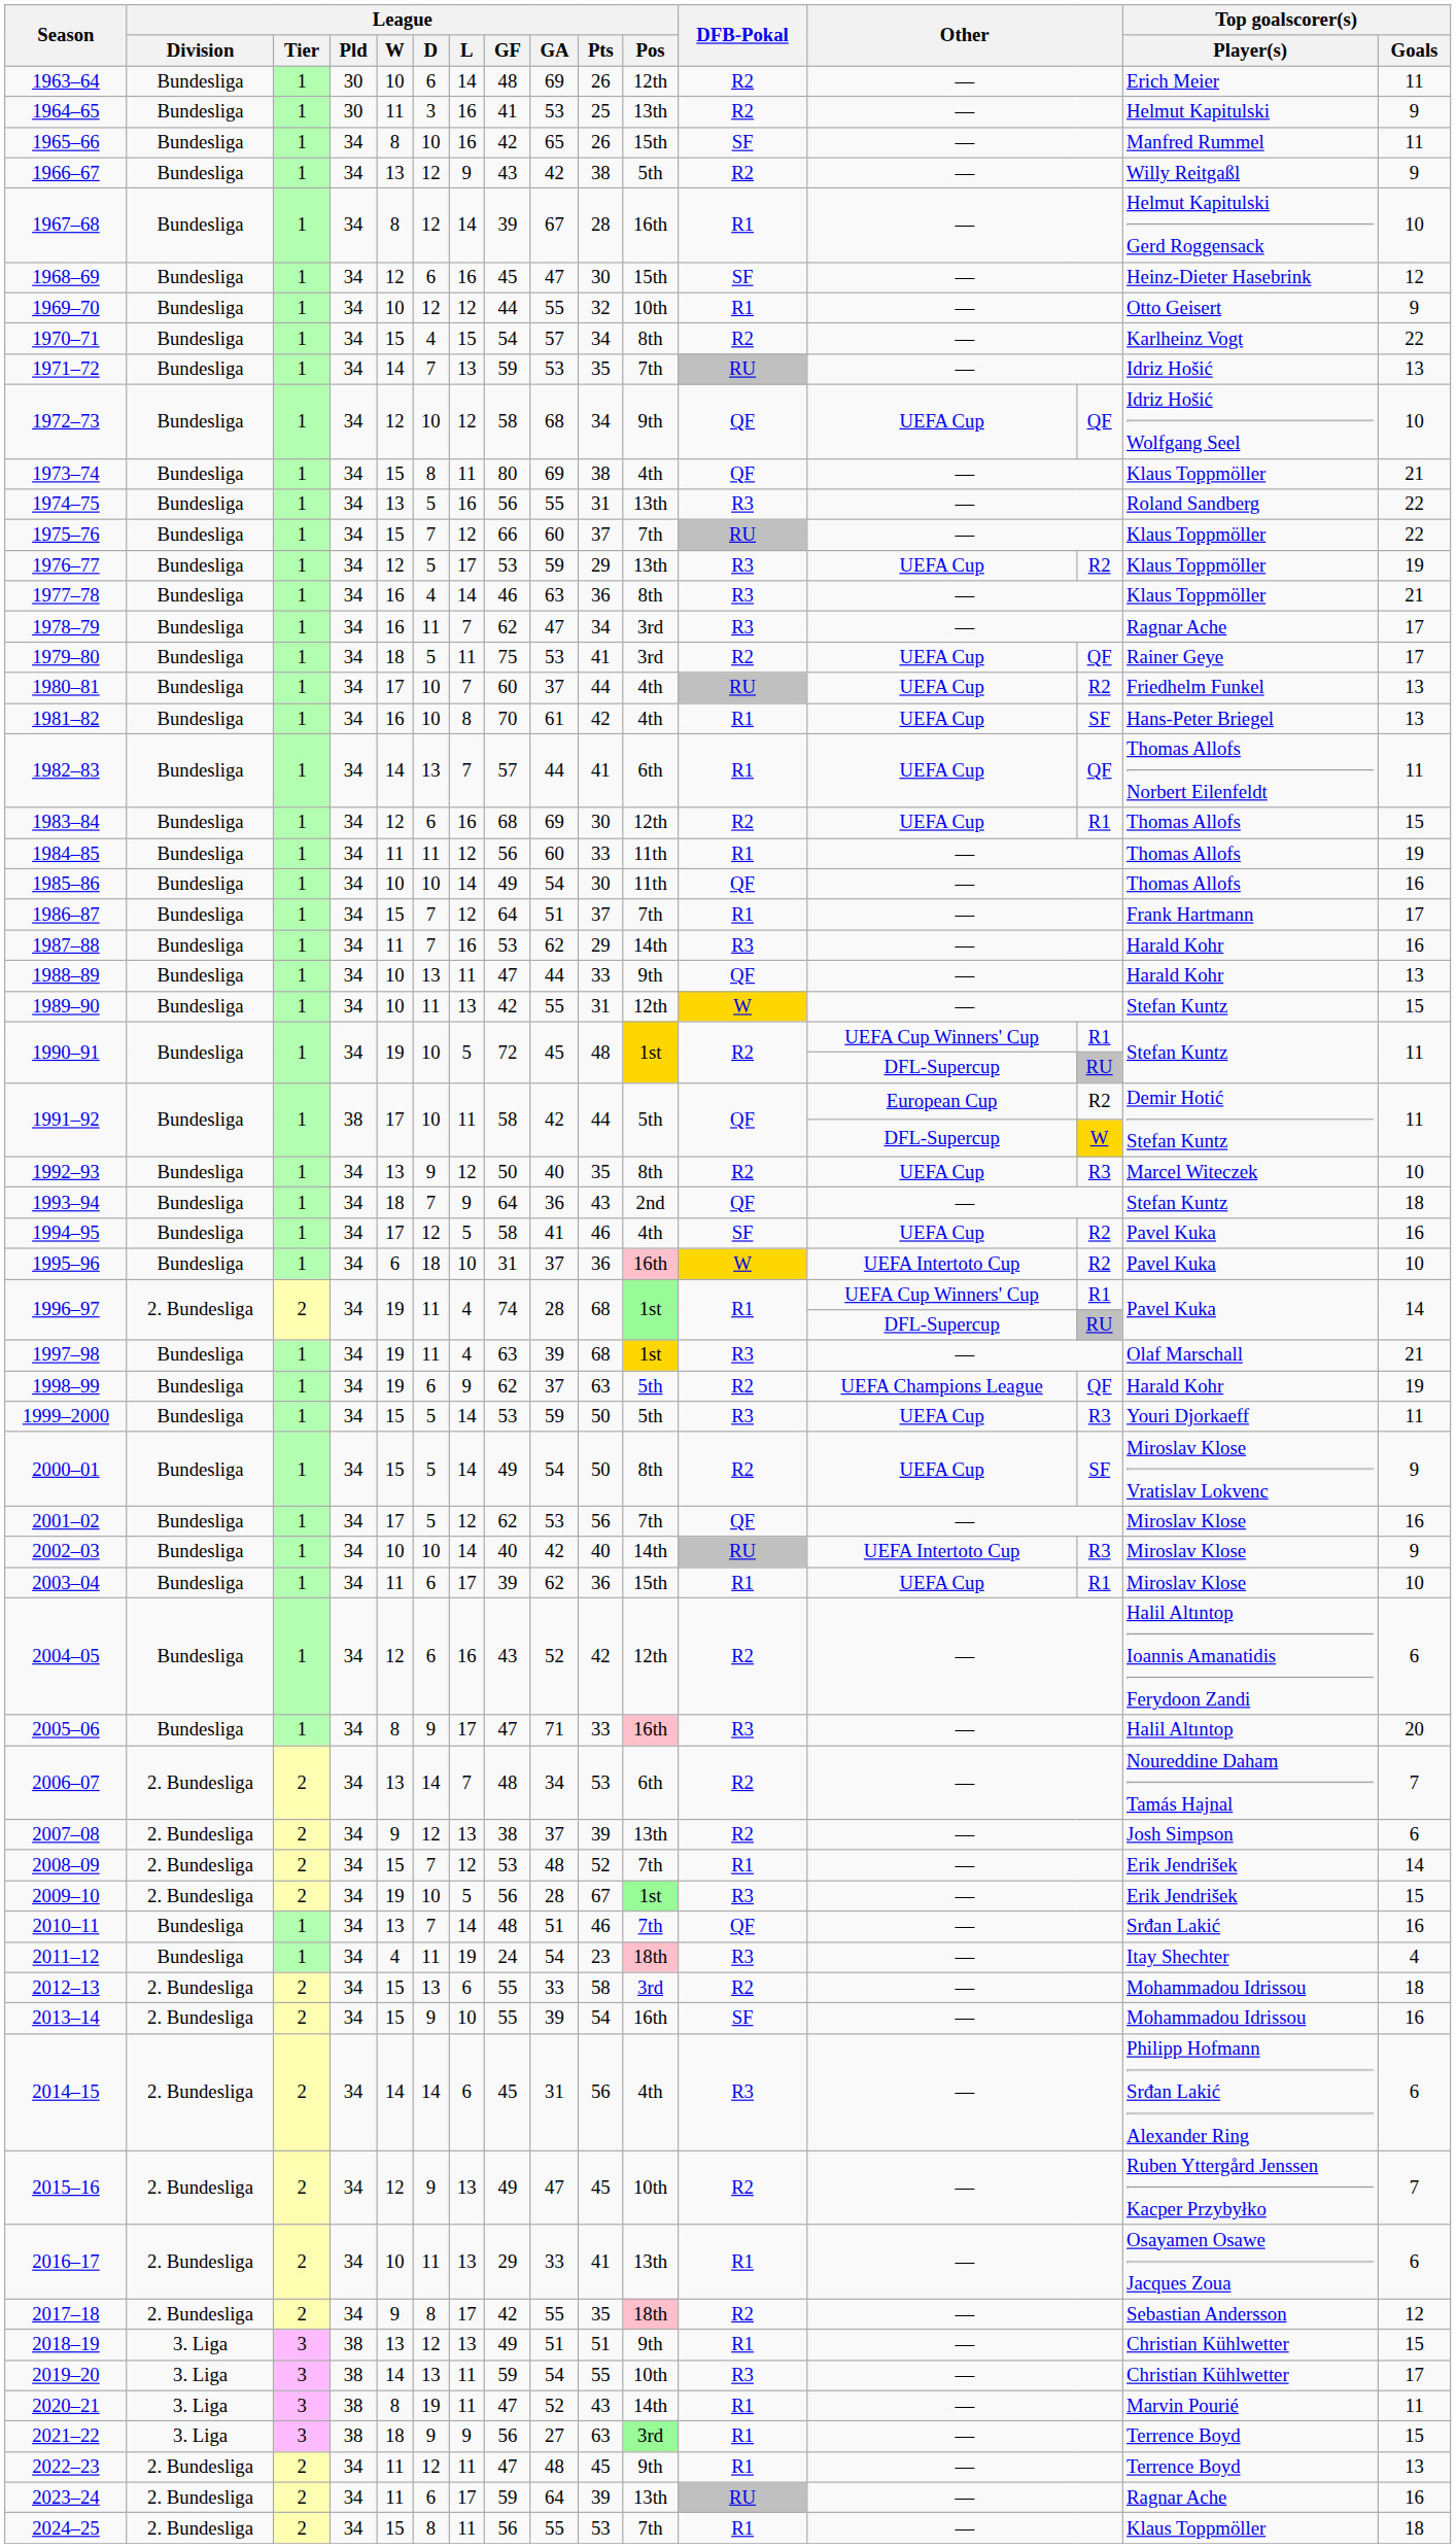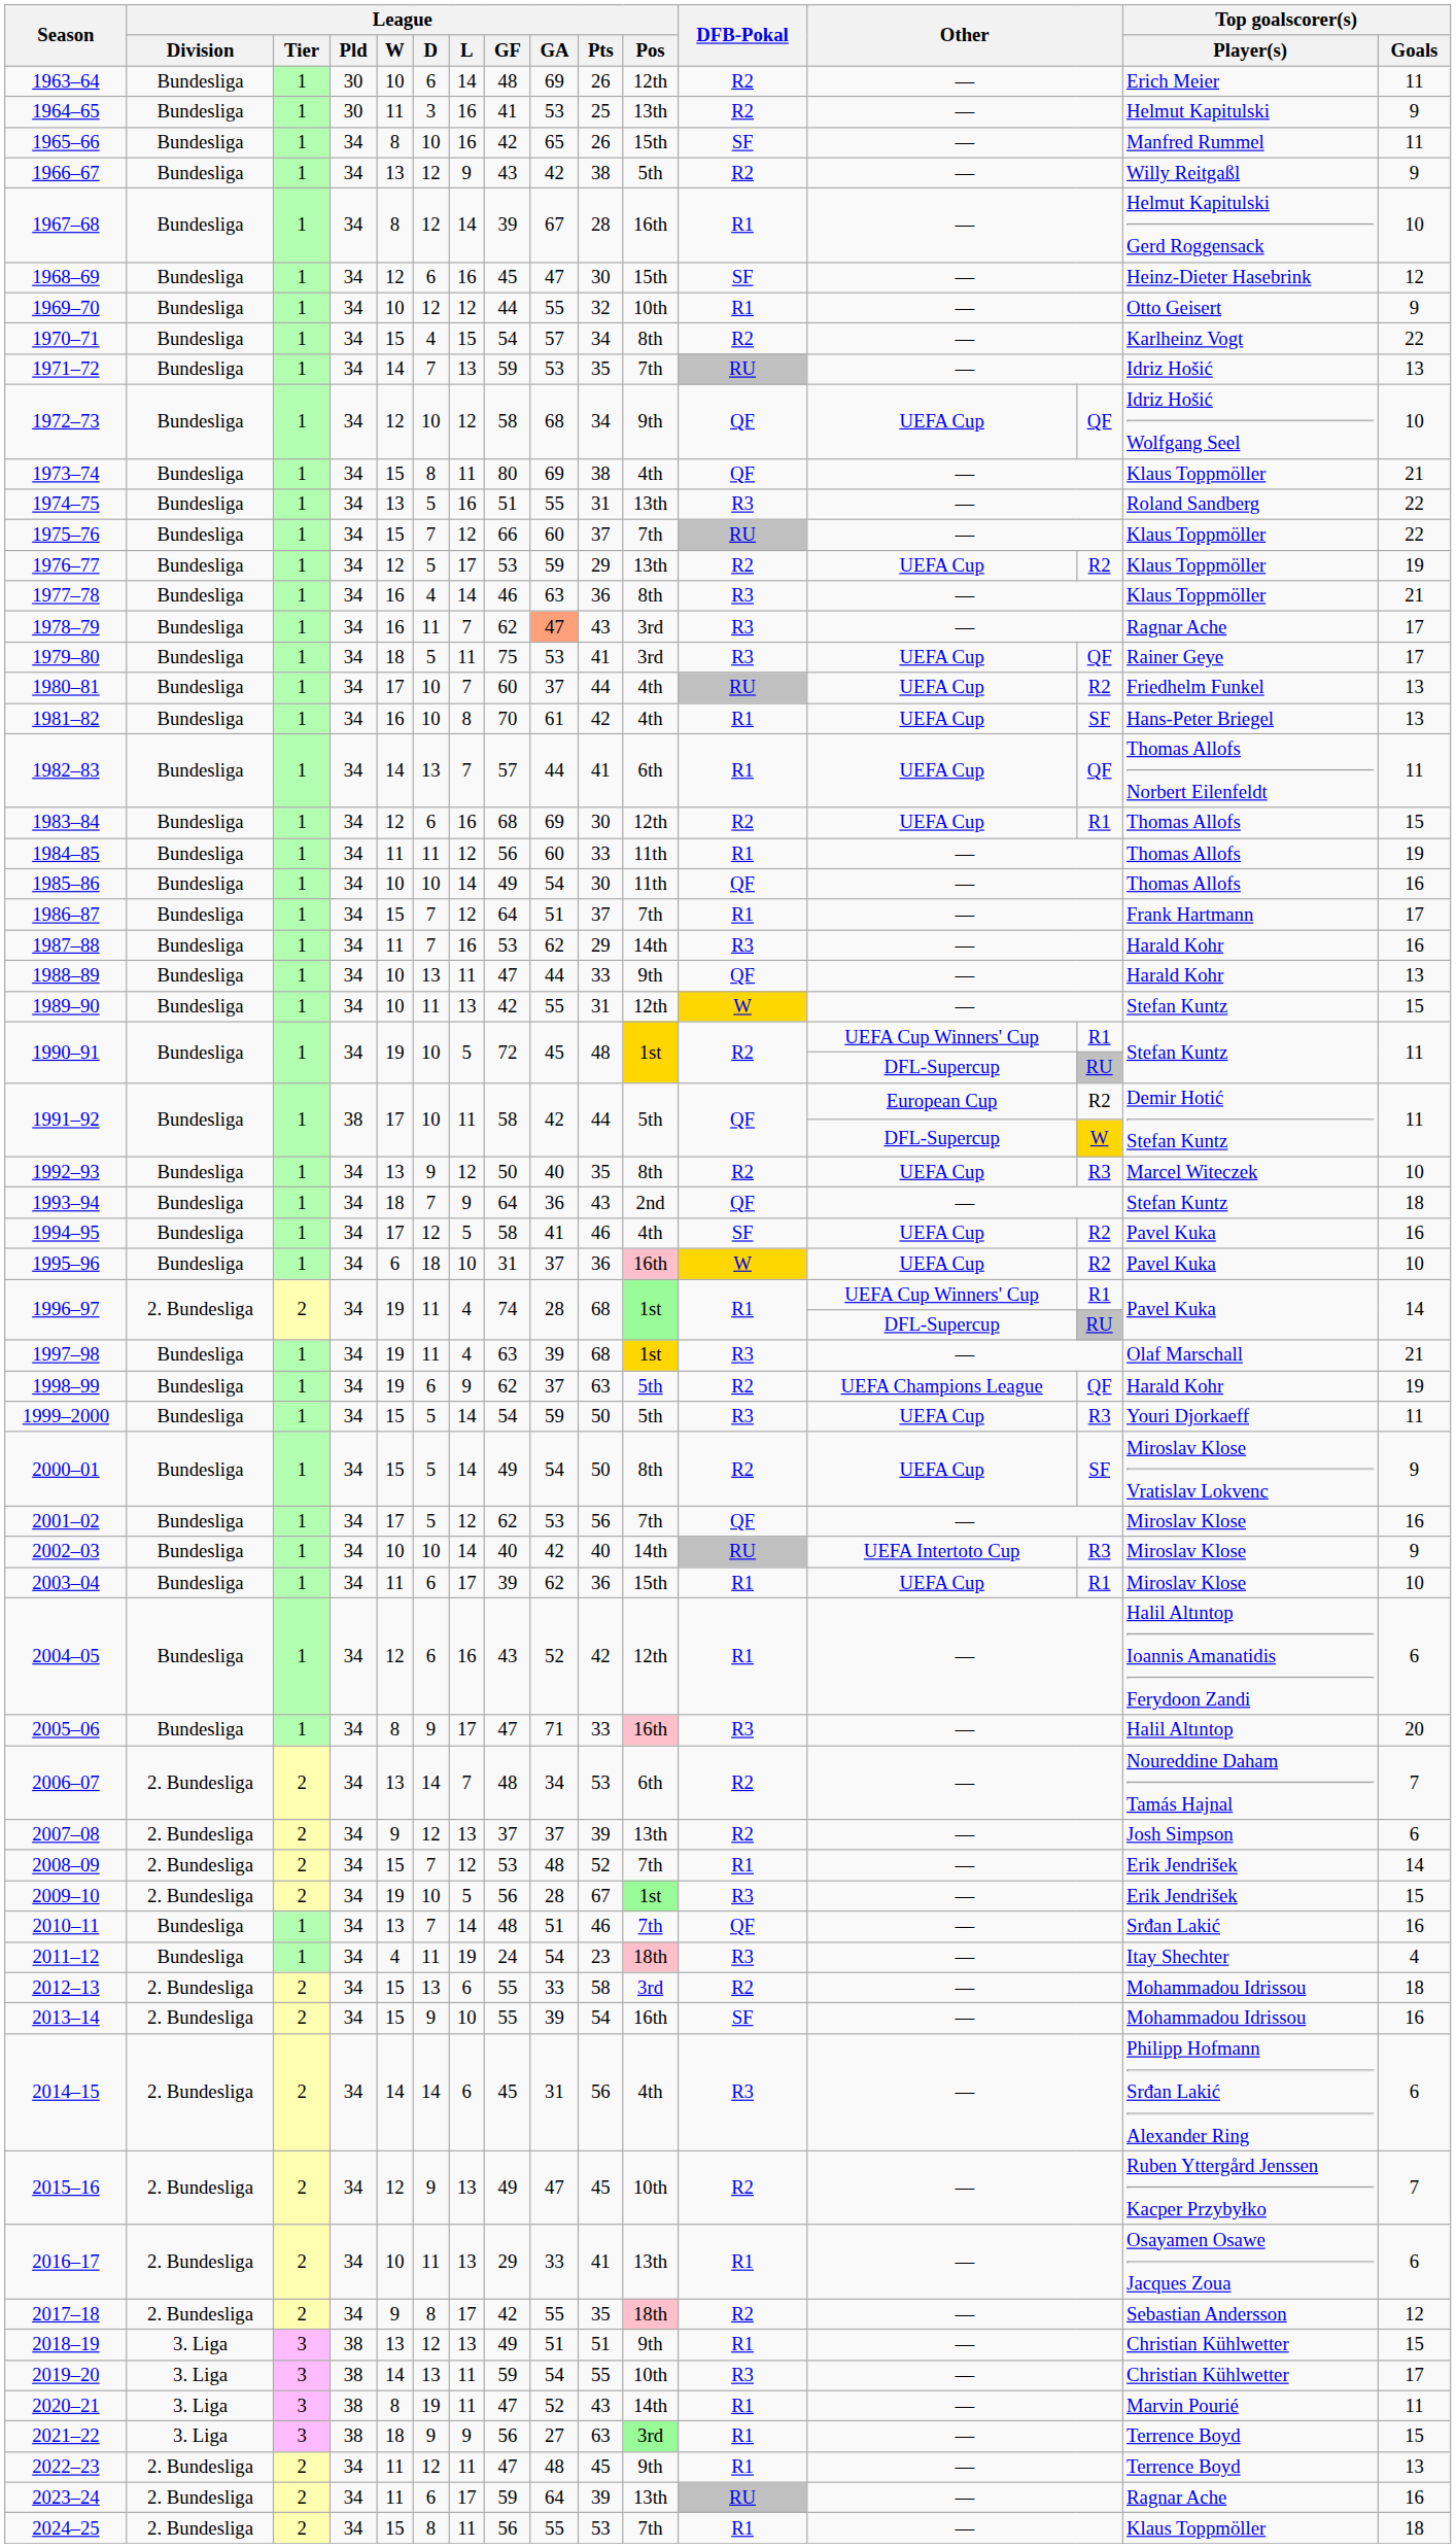1974–75 | League / GF: 56 -> 51
1976–77 | DFB-Pokal: R3 -> R2
1978–79 | League / GA: no background -> lightsalmon background
1978–79 | League / Pts: 34 -> 43
1979–80 | DFB-Pokal: R2 -> R3
1995–96 | column 13: UEFA Intertoto Cup -> UEFA Cup
1999–2000 | League / GF: 53 -> 54
2004–05 | DFB-Pokal: R2 -> R1
2007–08 | League / GF: 38 -> 37
